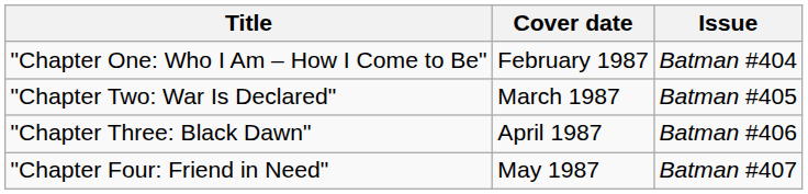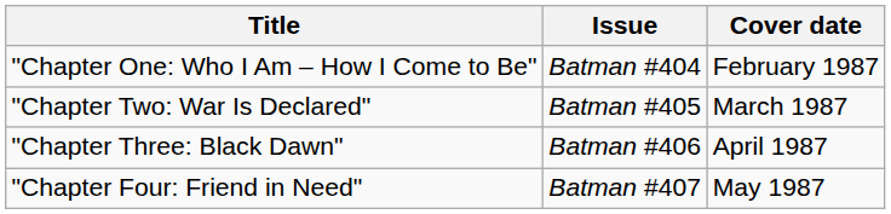columns swapped: Issue <-> Cover date
